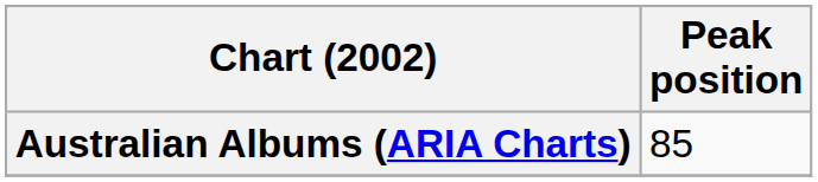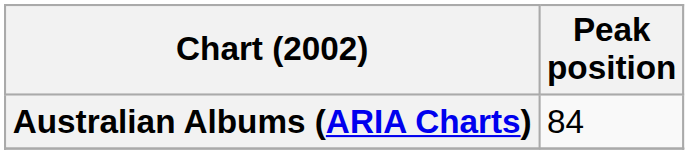Australian Albums (ARIA Charts) | Peak position: 85 -> 84
